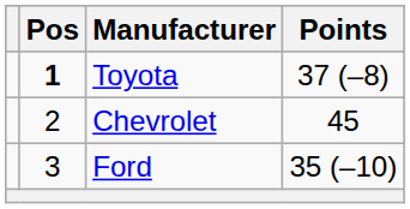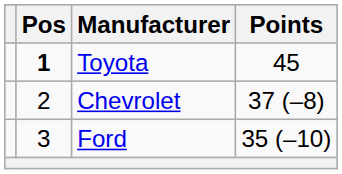Toyota | Points: 37 (–8) -> 45
Chevrolet | Points: 45 -> 37 (–8)
